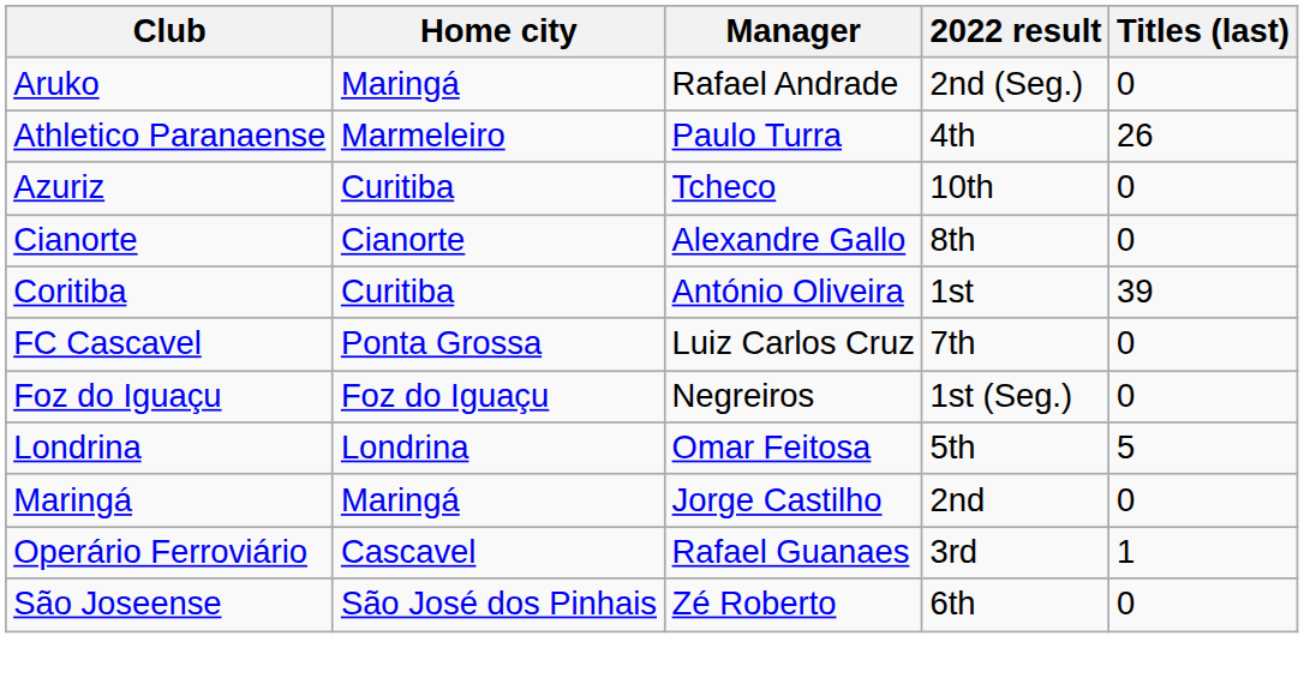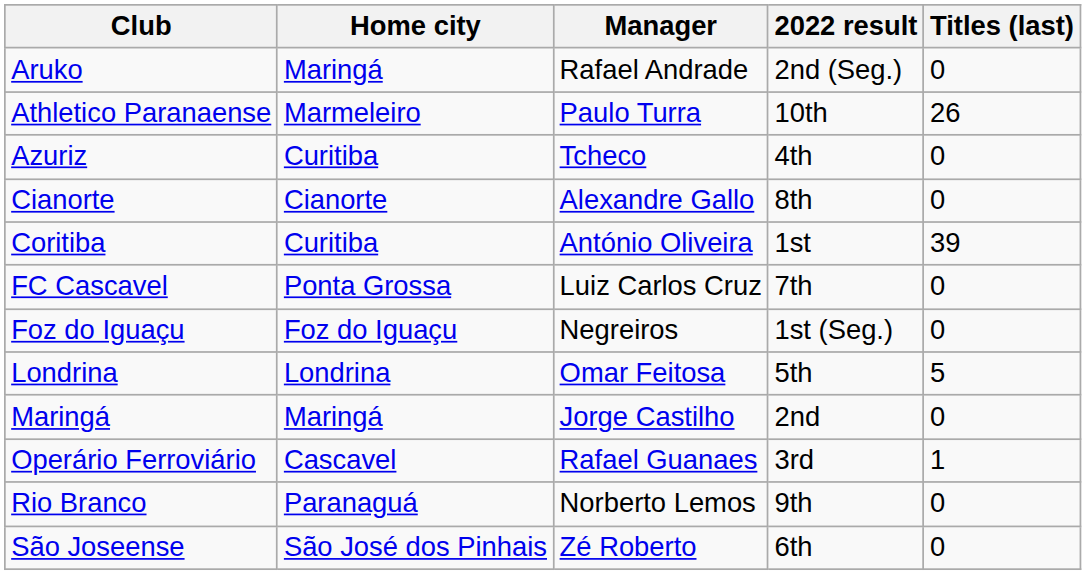Athletico Paranaense | 2022 result: 4th -> 10th
Azuriz | 2022 result: 10th -> 4th
+ row: Rio Branco | Paranaguá | Norberto Lemos | 9th | 0
